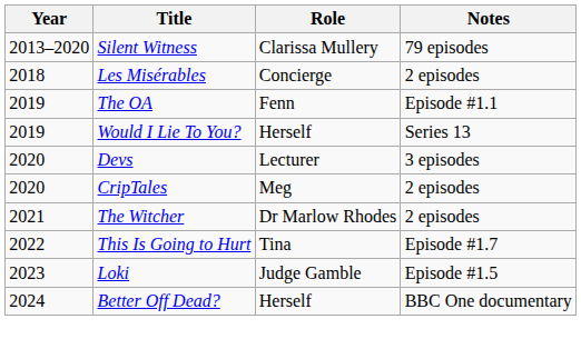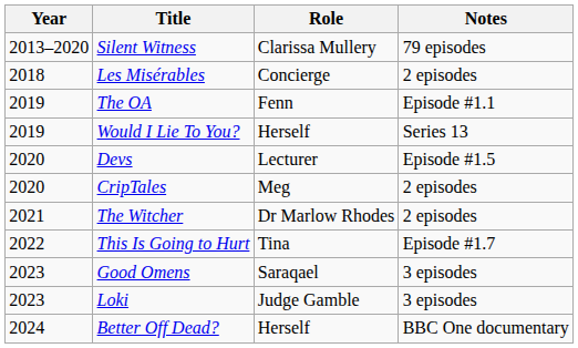Devs | Notes: 3 episodes -> Episode #1.5
+ row: 2023 | Good Omens | Saraqael | 3 episodes
Loki | Notes: Episode #1.5 -> 3 episodes
